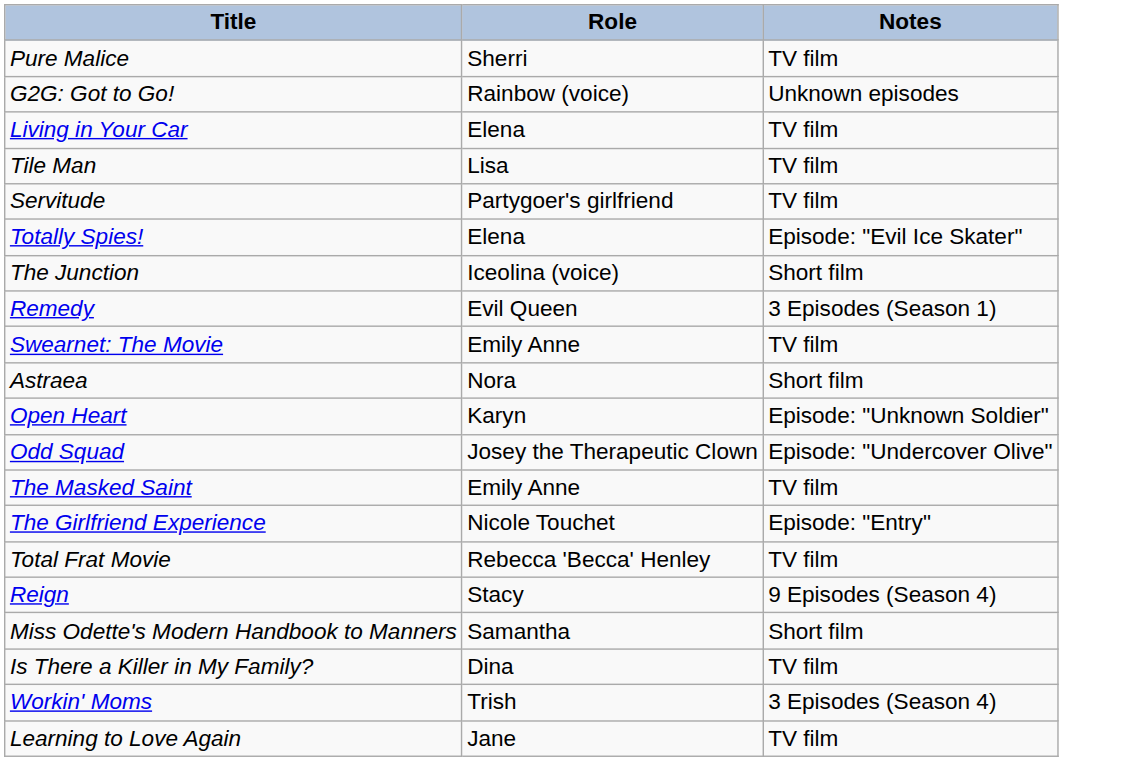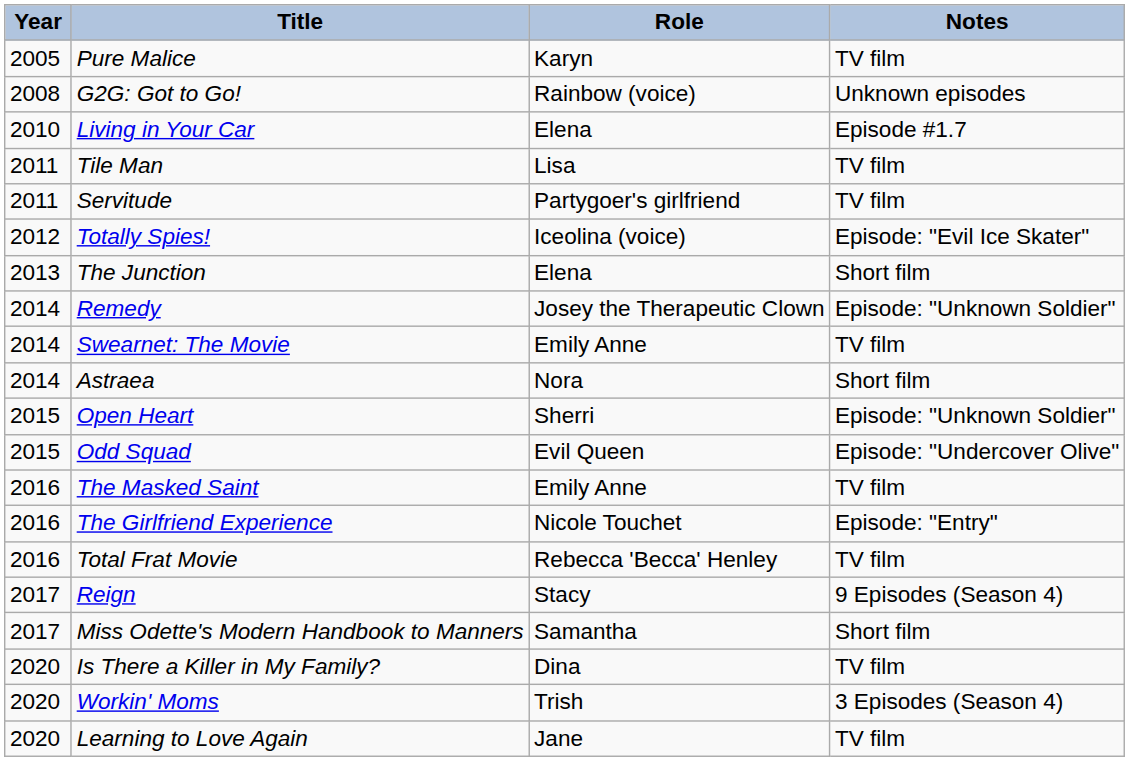+ column: Year | 2005 | 2008 | 2010 | 2011 | 2011 | 2012 | 2013 | 2014 | 2014 | 2014 | 2015 | 2015 | 2016 | 2016 | 2016 | 2017 | 2017 | 2020 | 2020 | 2020
Pure Malice | Role: Sherri -> Karyn
Living in Your Car | Notes: TV film -> Episode #1.7
Totally Spies! | Role: Elena -> Iceolina (voice)
The Junction | Role: Iceolina (voice) -> Elena
Remedy | Role: Evil Queen -> Josey the Therapeutic Clown
Remedy | Notes: 3 Episodes (Season 1) -> Episode: "Unknown Soldier"
Open Heart | Role: Karyn -> Sherri
Odd Squad | Role: Josey the Therapeutic Clown -> Evil Queen
